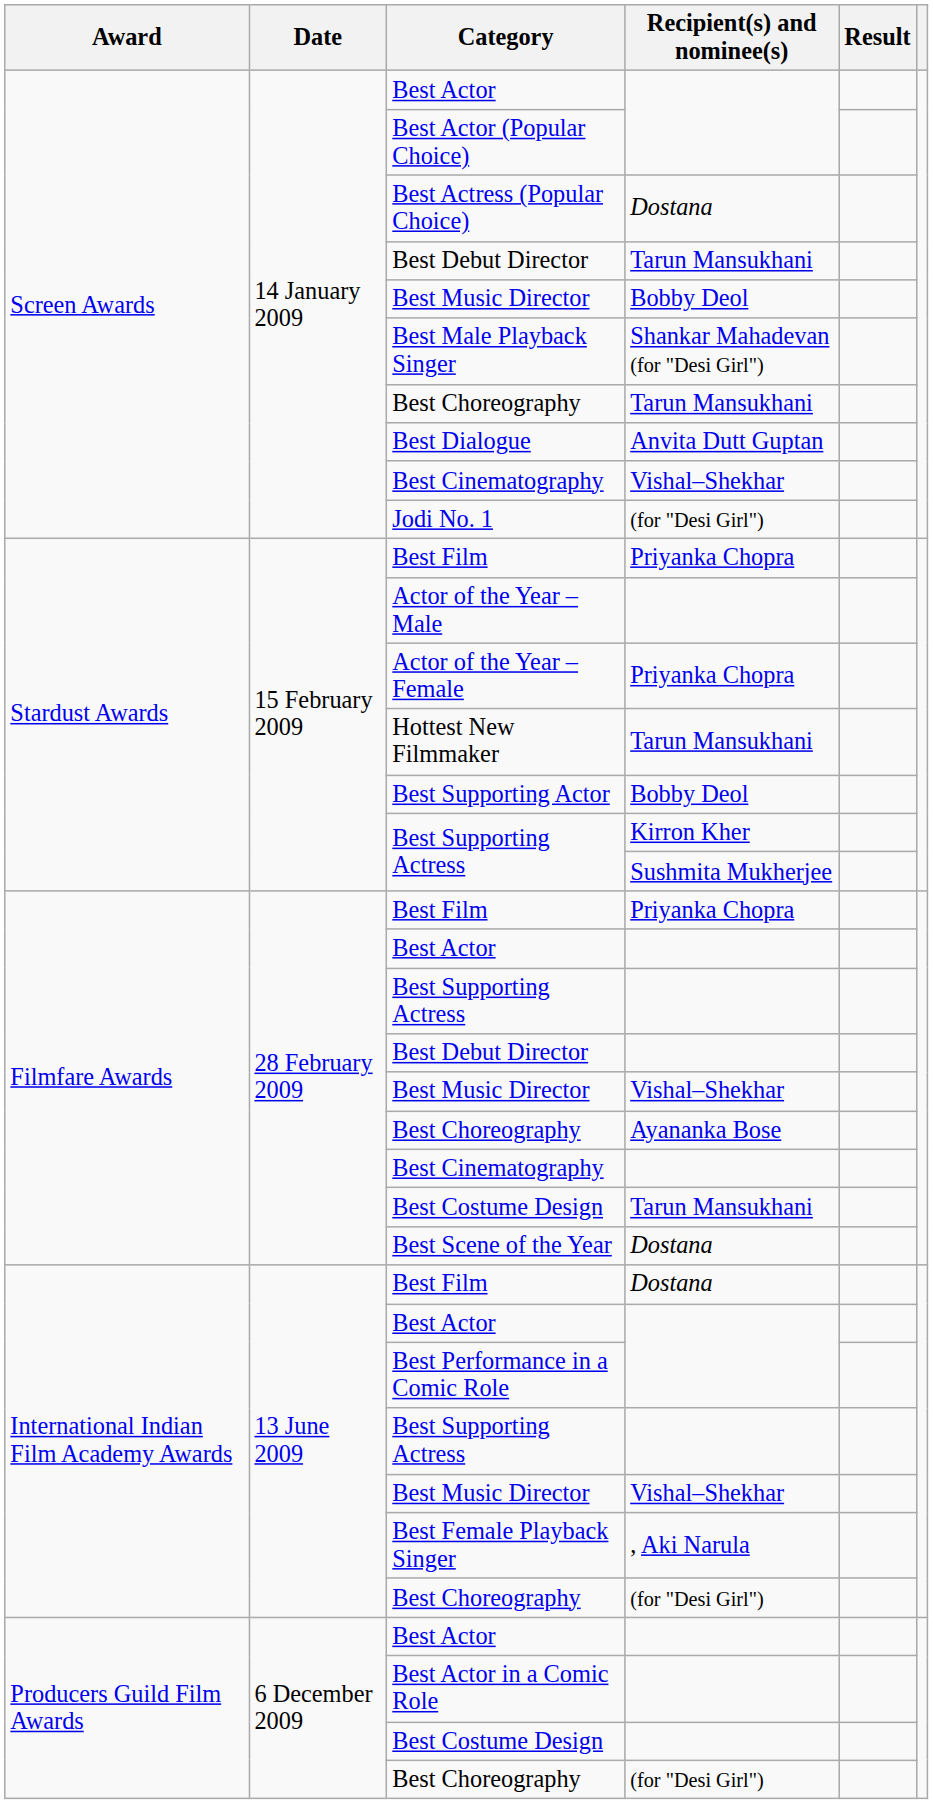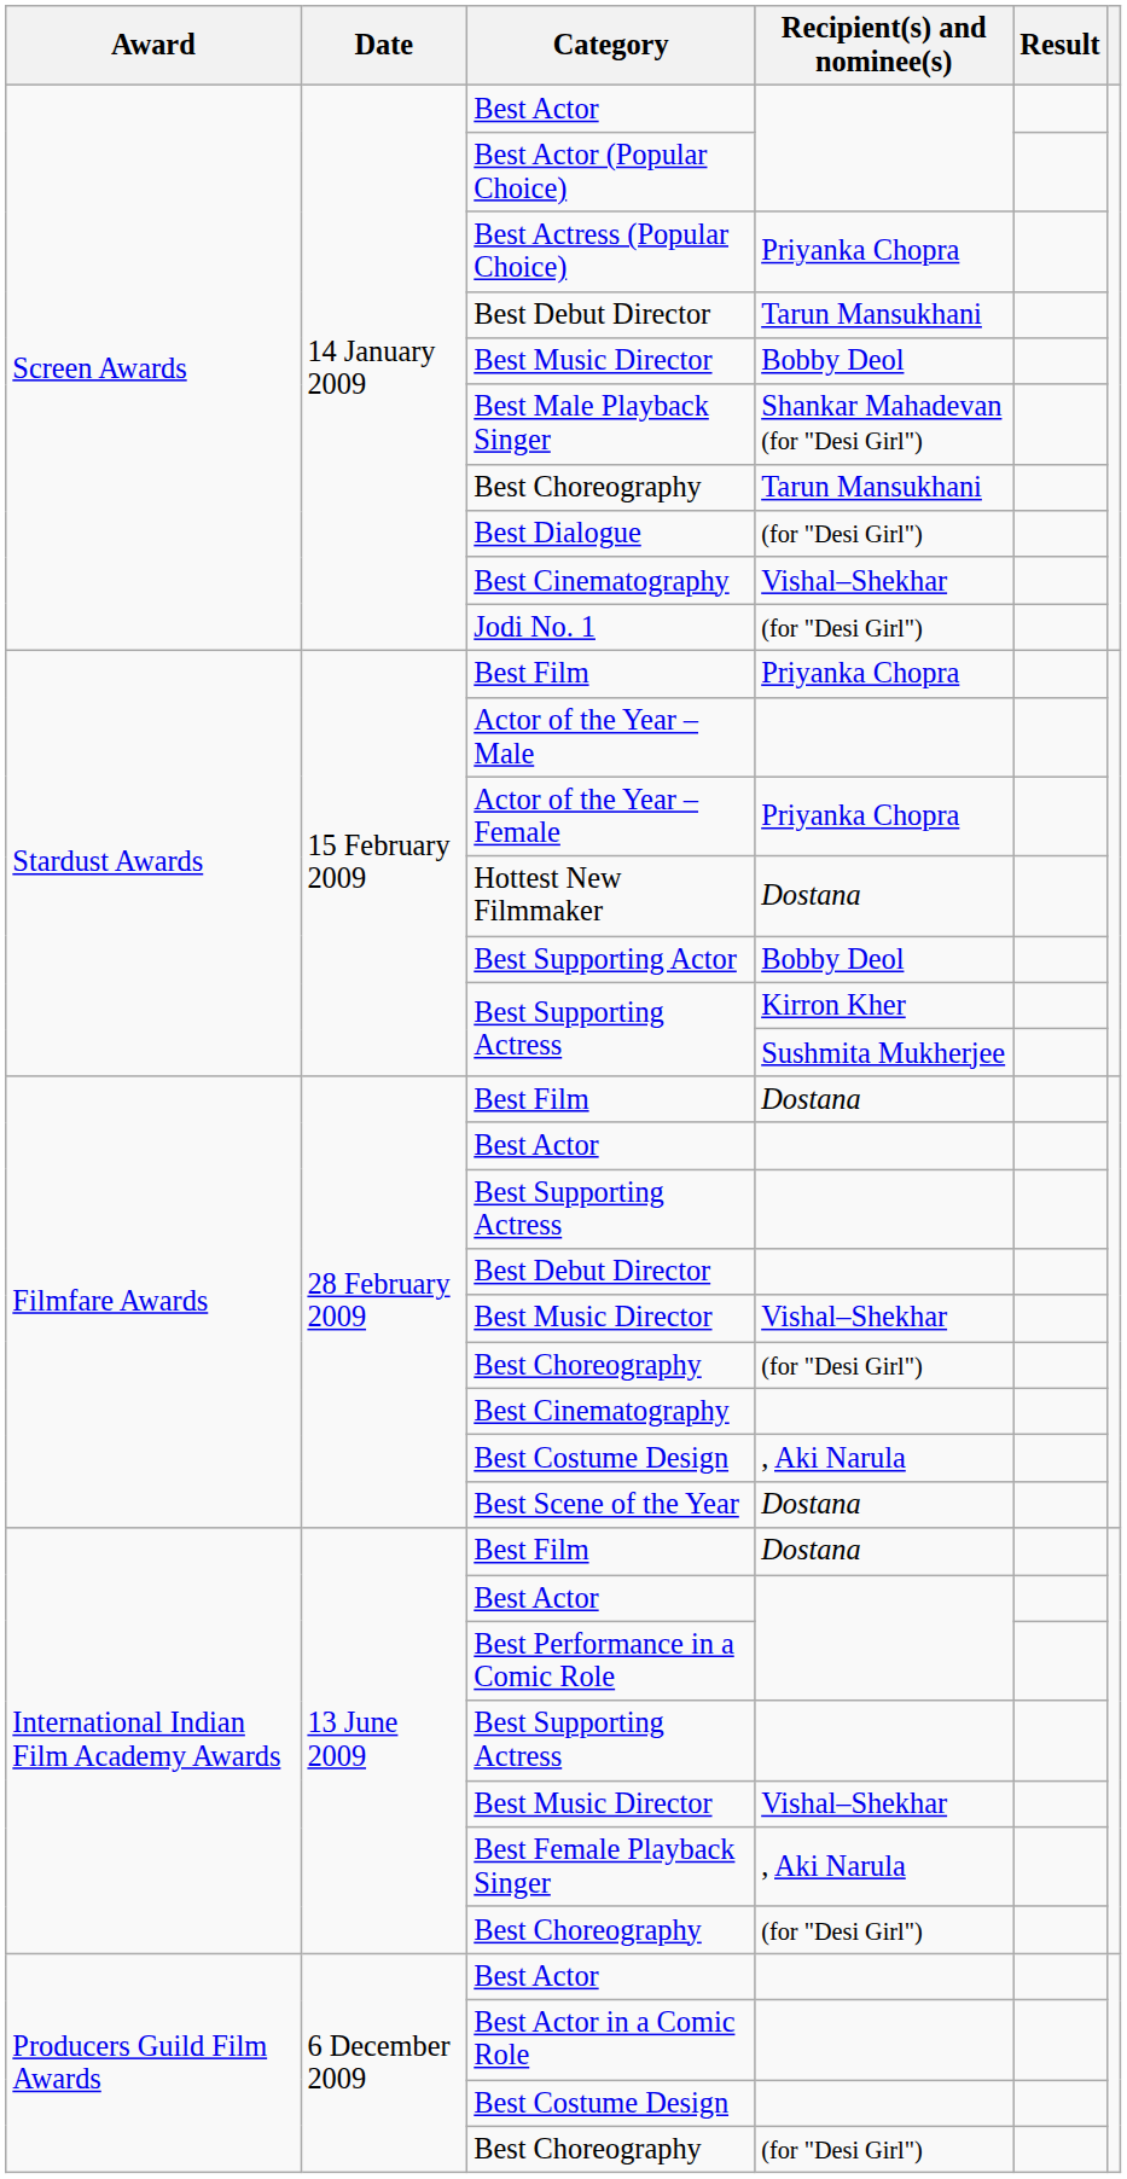Best Actress (Popular Choice) | Recipient(s) and nominee(s): Dostana -> Priyanka Chopra
Best Dialogue | Recipient(s) and nominee(s): Anvita Dutt Guptan -> (for "Desi Girl")
Hottest New Filmmaker | Recipient(s) and nominee(s): Tarun Mansukhani -> Dostana
Filmfare Awards / Best Film | Recipient(s) and nominee(s): Priyanka Chopra -> Dostana
Filmfare Awards / Best Choreography | Recipient(s) and nominee(s): Ayananka Bose -> (for "Desi Girl")
Filmfare Awards / Best Costume Design | Recipient(s) and nominee(s): Tarun Mansukhani -> , Aki Narula
